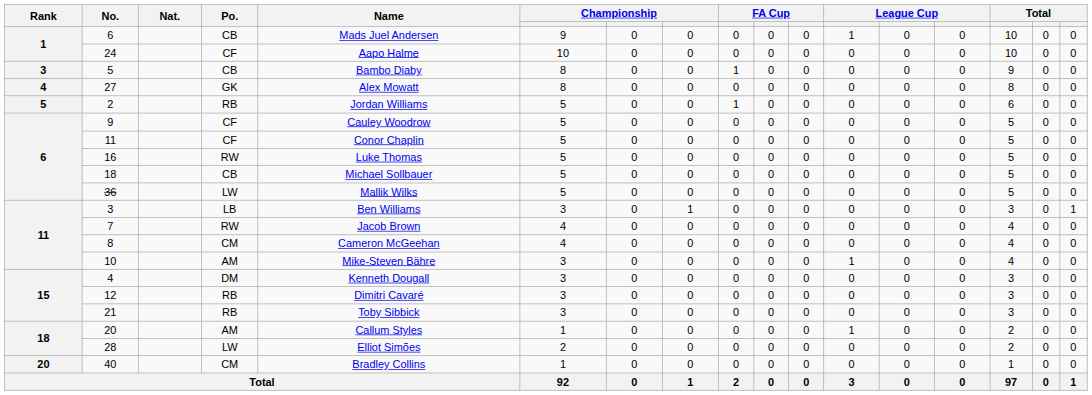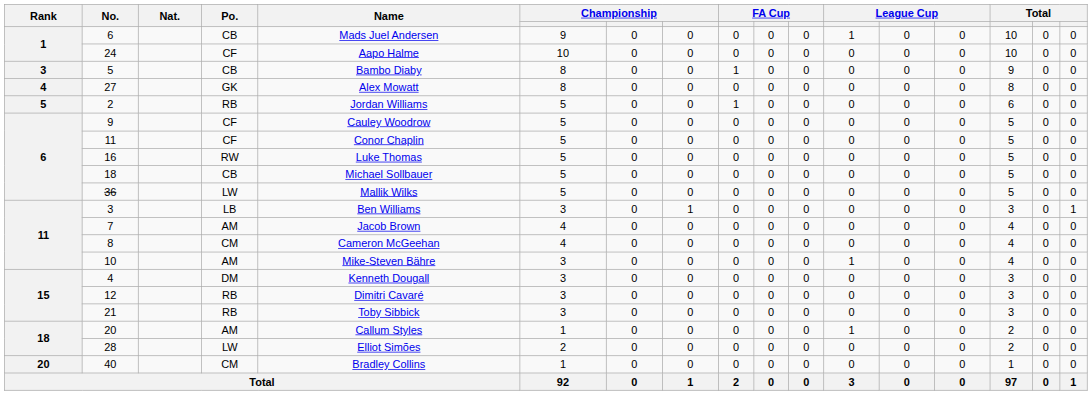7 | Po.: RW -> AM
